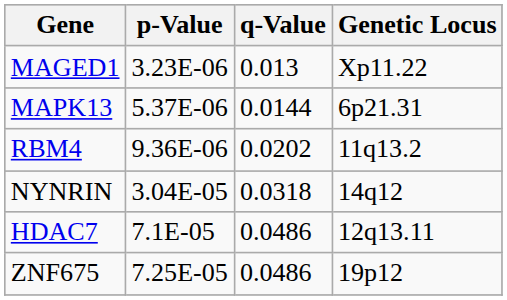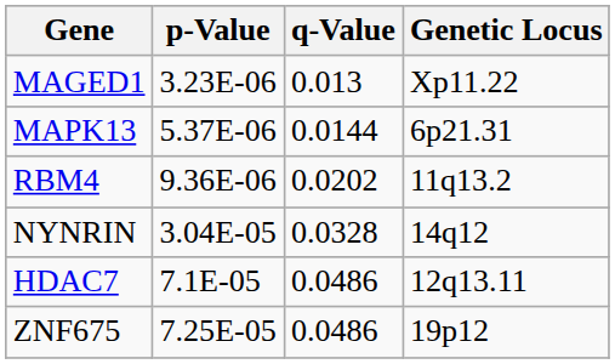NYNRIN | q-Value: 0.0318 -> 0.0328
